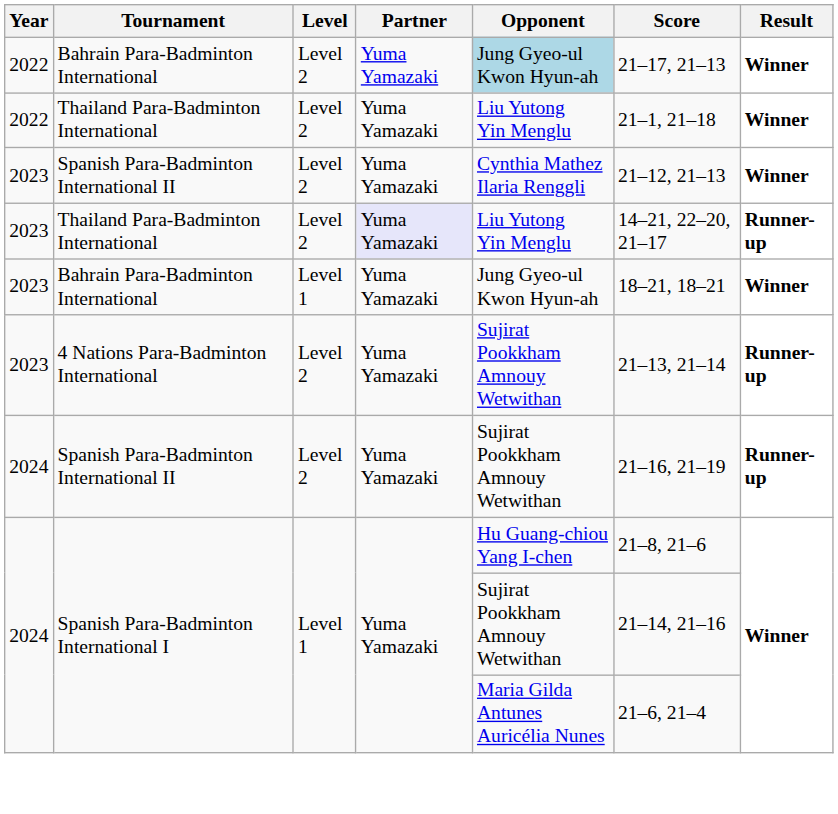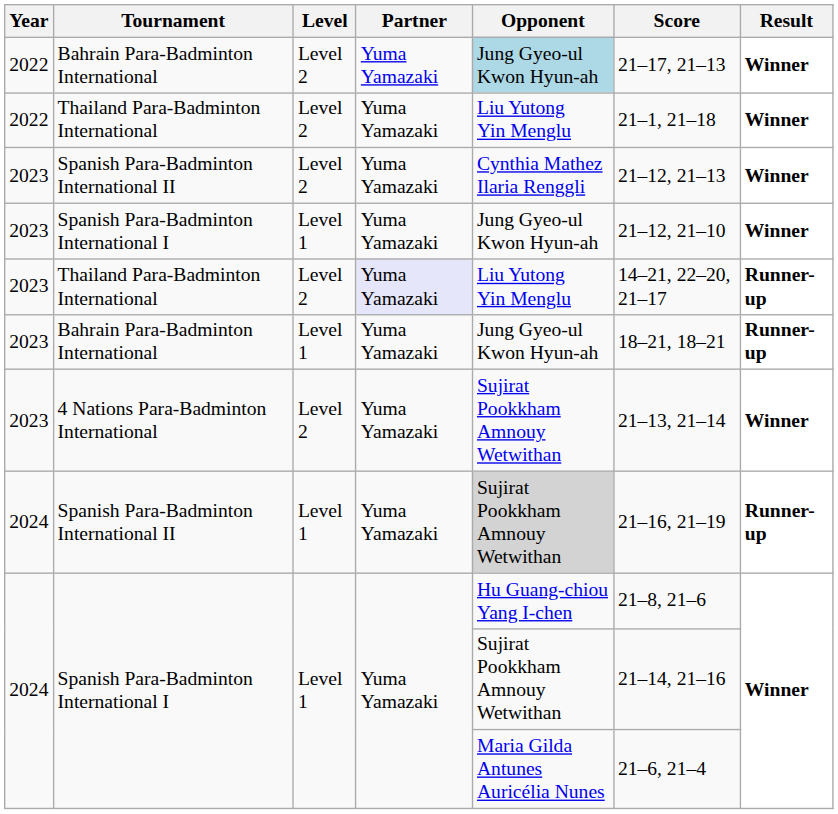+ row: 2023 | Spanish Para-Badminton International I | Level 1 | Yuma Yamazaki | Jung Gyeo-ul Kwon Hyun-ah | 21–12, 21–10 | Winner
2023 / Bahrain Para-Badminton International | Result: Winner -> Runner-up
4 Nations Para-Badminton International | Result: Runner-up -> Winner
2024 / Spanish Para-Badminton International II | Level: Level 2 -> Level 1
2024 / Spanish Para-Badminton International II | Opponent: no background -> lightgrey background
